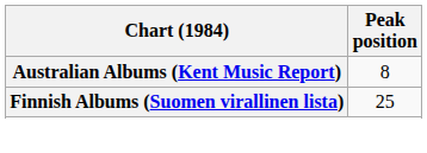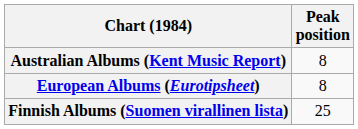+ row: European Albums (Eurotipsheet) | 8
